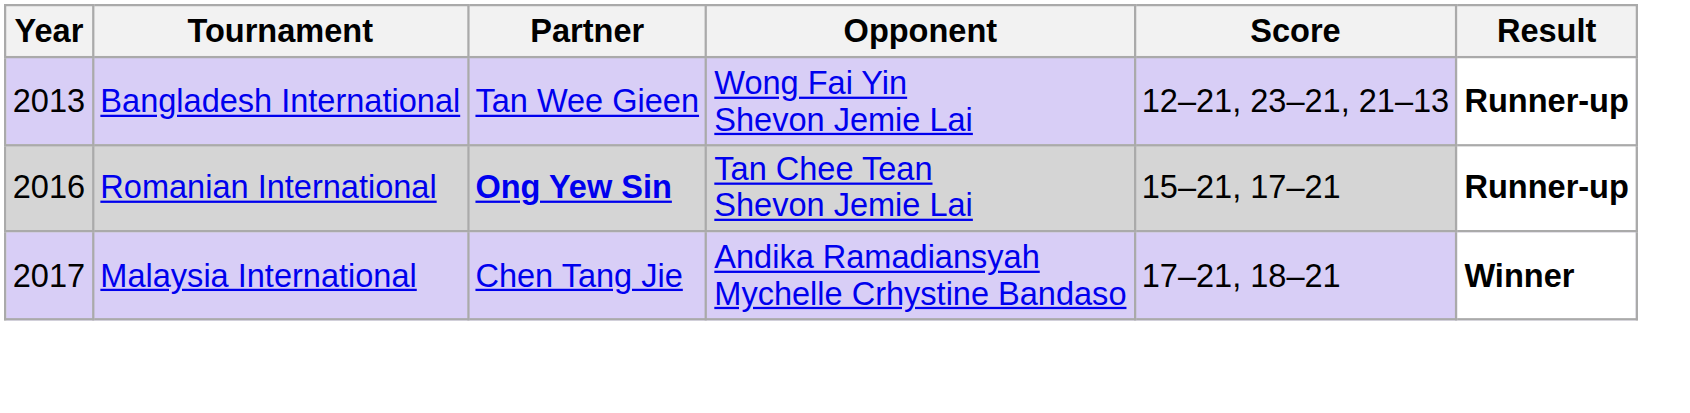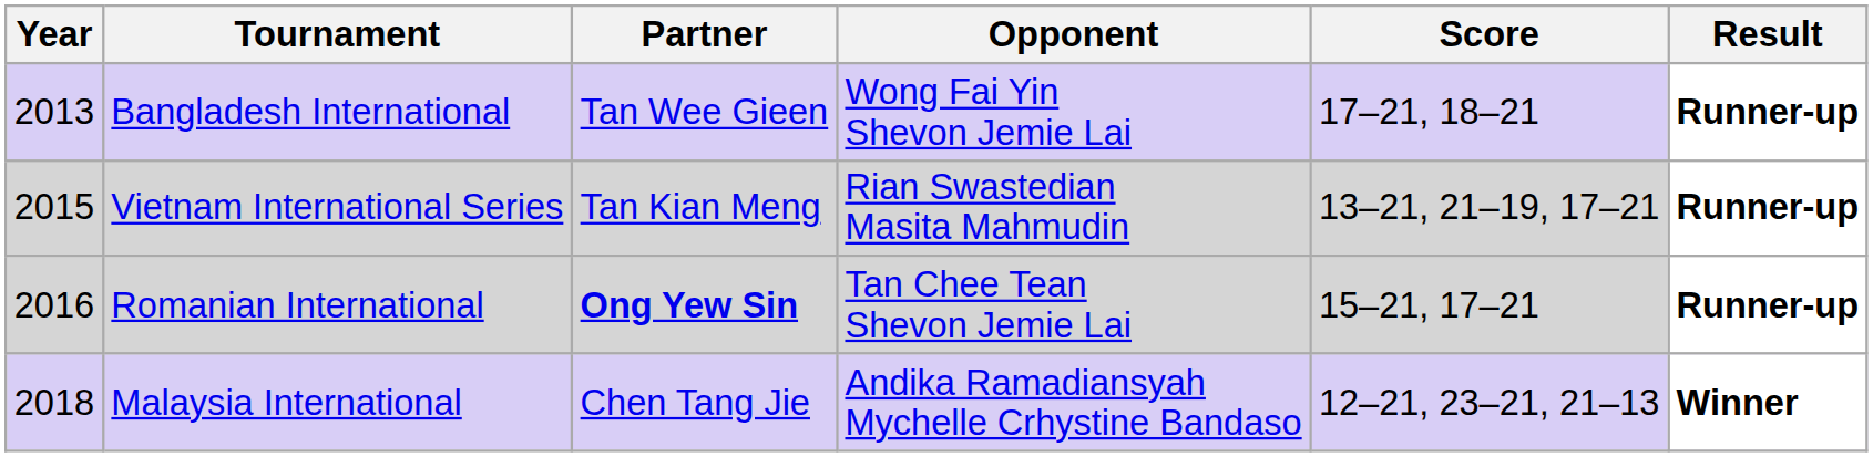Bangladesh International | Score: 12–21, 23–21, 21–13 -> 17–21, 18–21
+ row: 2015 | Vietnam International Series | Tan Kian Meng | Rian Swastedian Masita Mahmudin | 13–21, 21–19, 17–21 | Runner-up
Malaysia International | Year: 2017 -> 2018
Malaysia International | Score: 17–21, 18–21 -> 12–21, 23–21, 21–13
